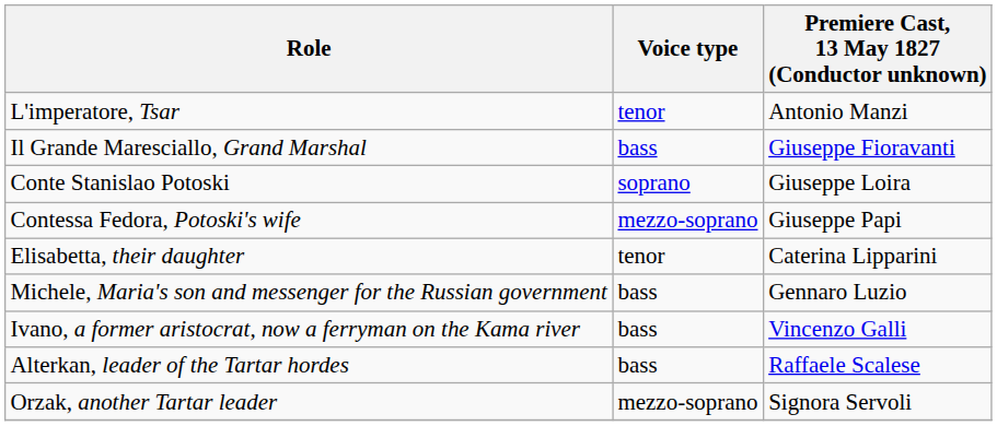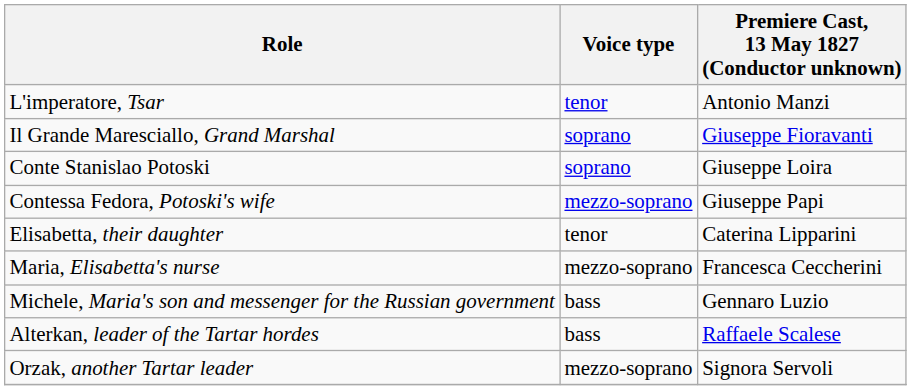Il Grande Maresciallo, Grand Marshal | Voice type: bass -> soprano
+ row: Maria, Elisabetta's nurse | mezzo-soprano | Francesca Ceccherini
- row: Ivano, a former aristocrat, now a ferryman on the Kama river | bass | Vincenzo Galli
